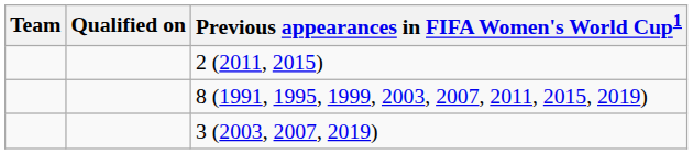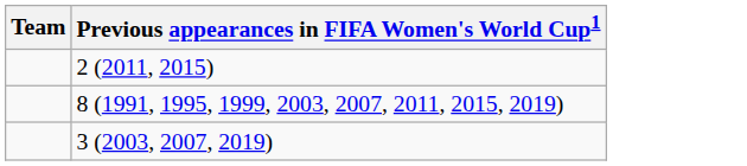- column: Qualified on
